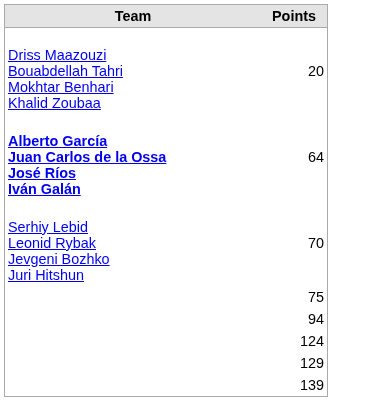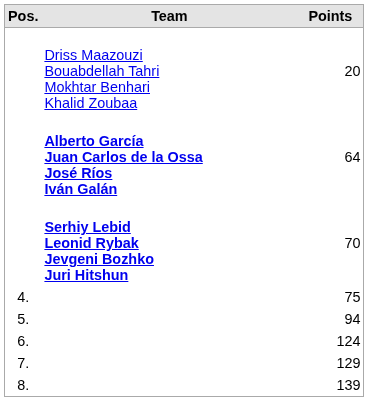+ column: Pos. | 4. | 5. | 6. | 7. | 8.
70 | Team: normal -> bold
